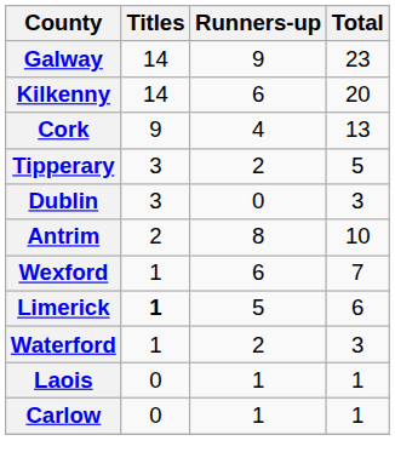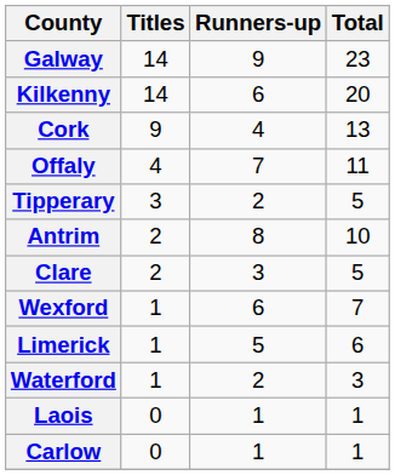+ row: Offaly | 4 | 7 | 11
- row: Dublin | 3 | 0 | 3
+ row: Clare | 2 | 3 | 5
Limerick | Titles: bold -> normal
